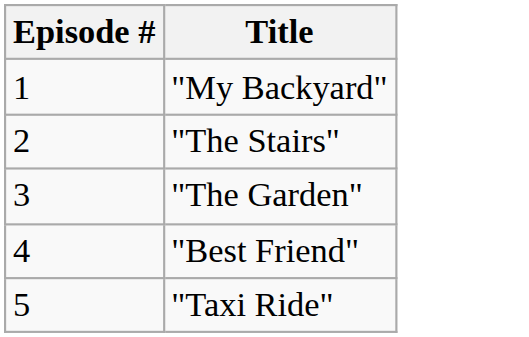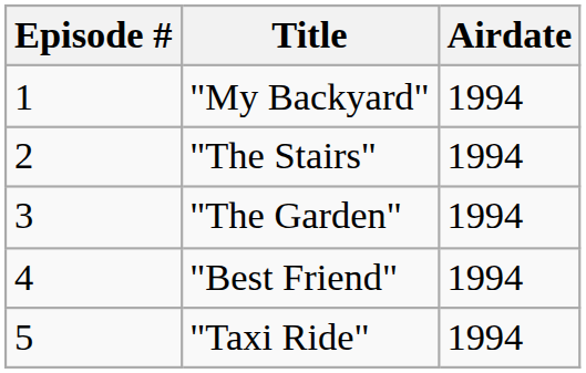+ column: Airdate | 1994 | 1994 | 1994 | 1994 | 1994
